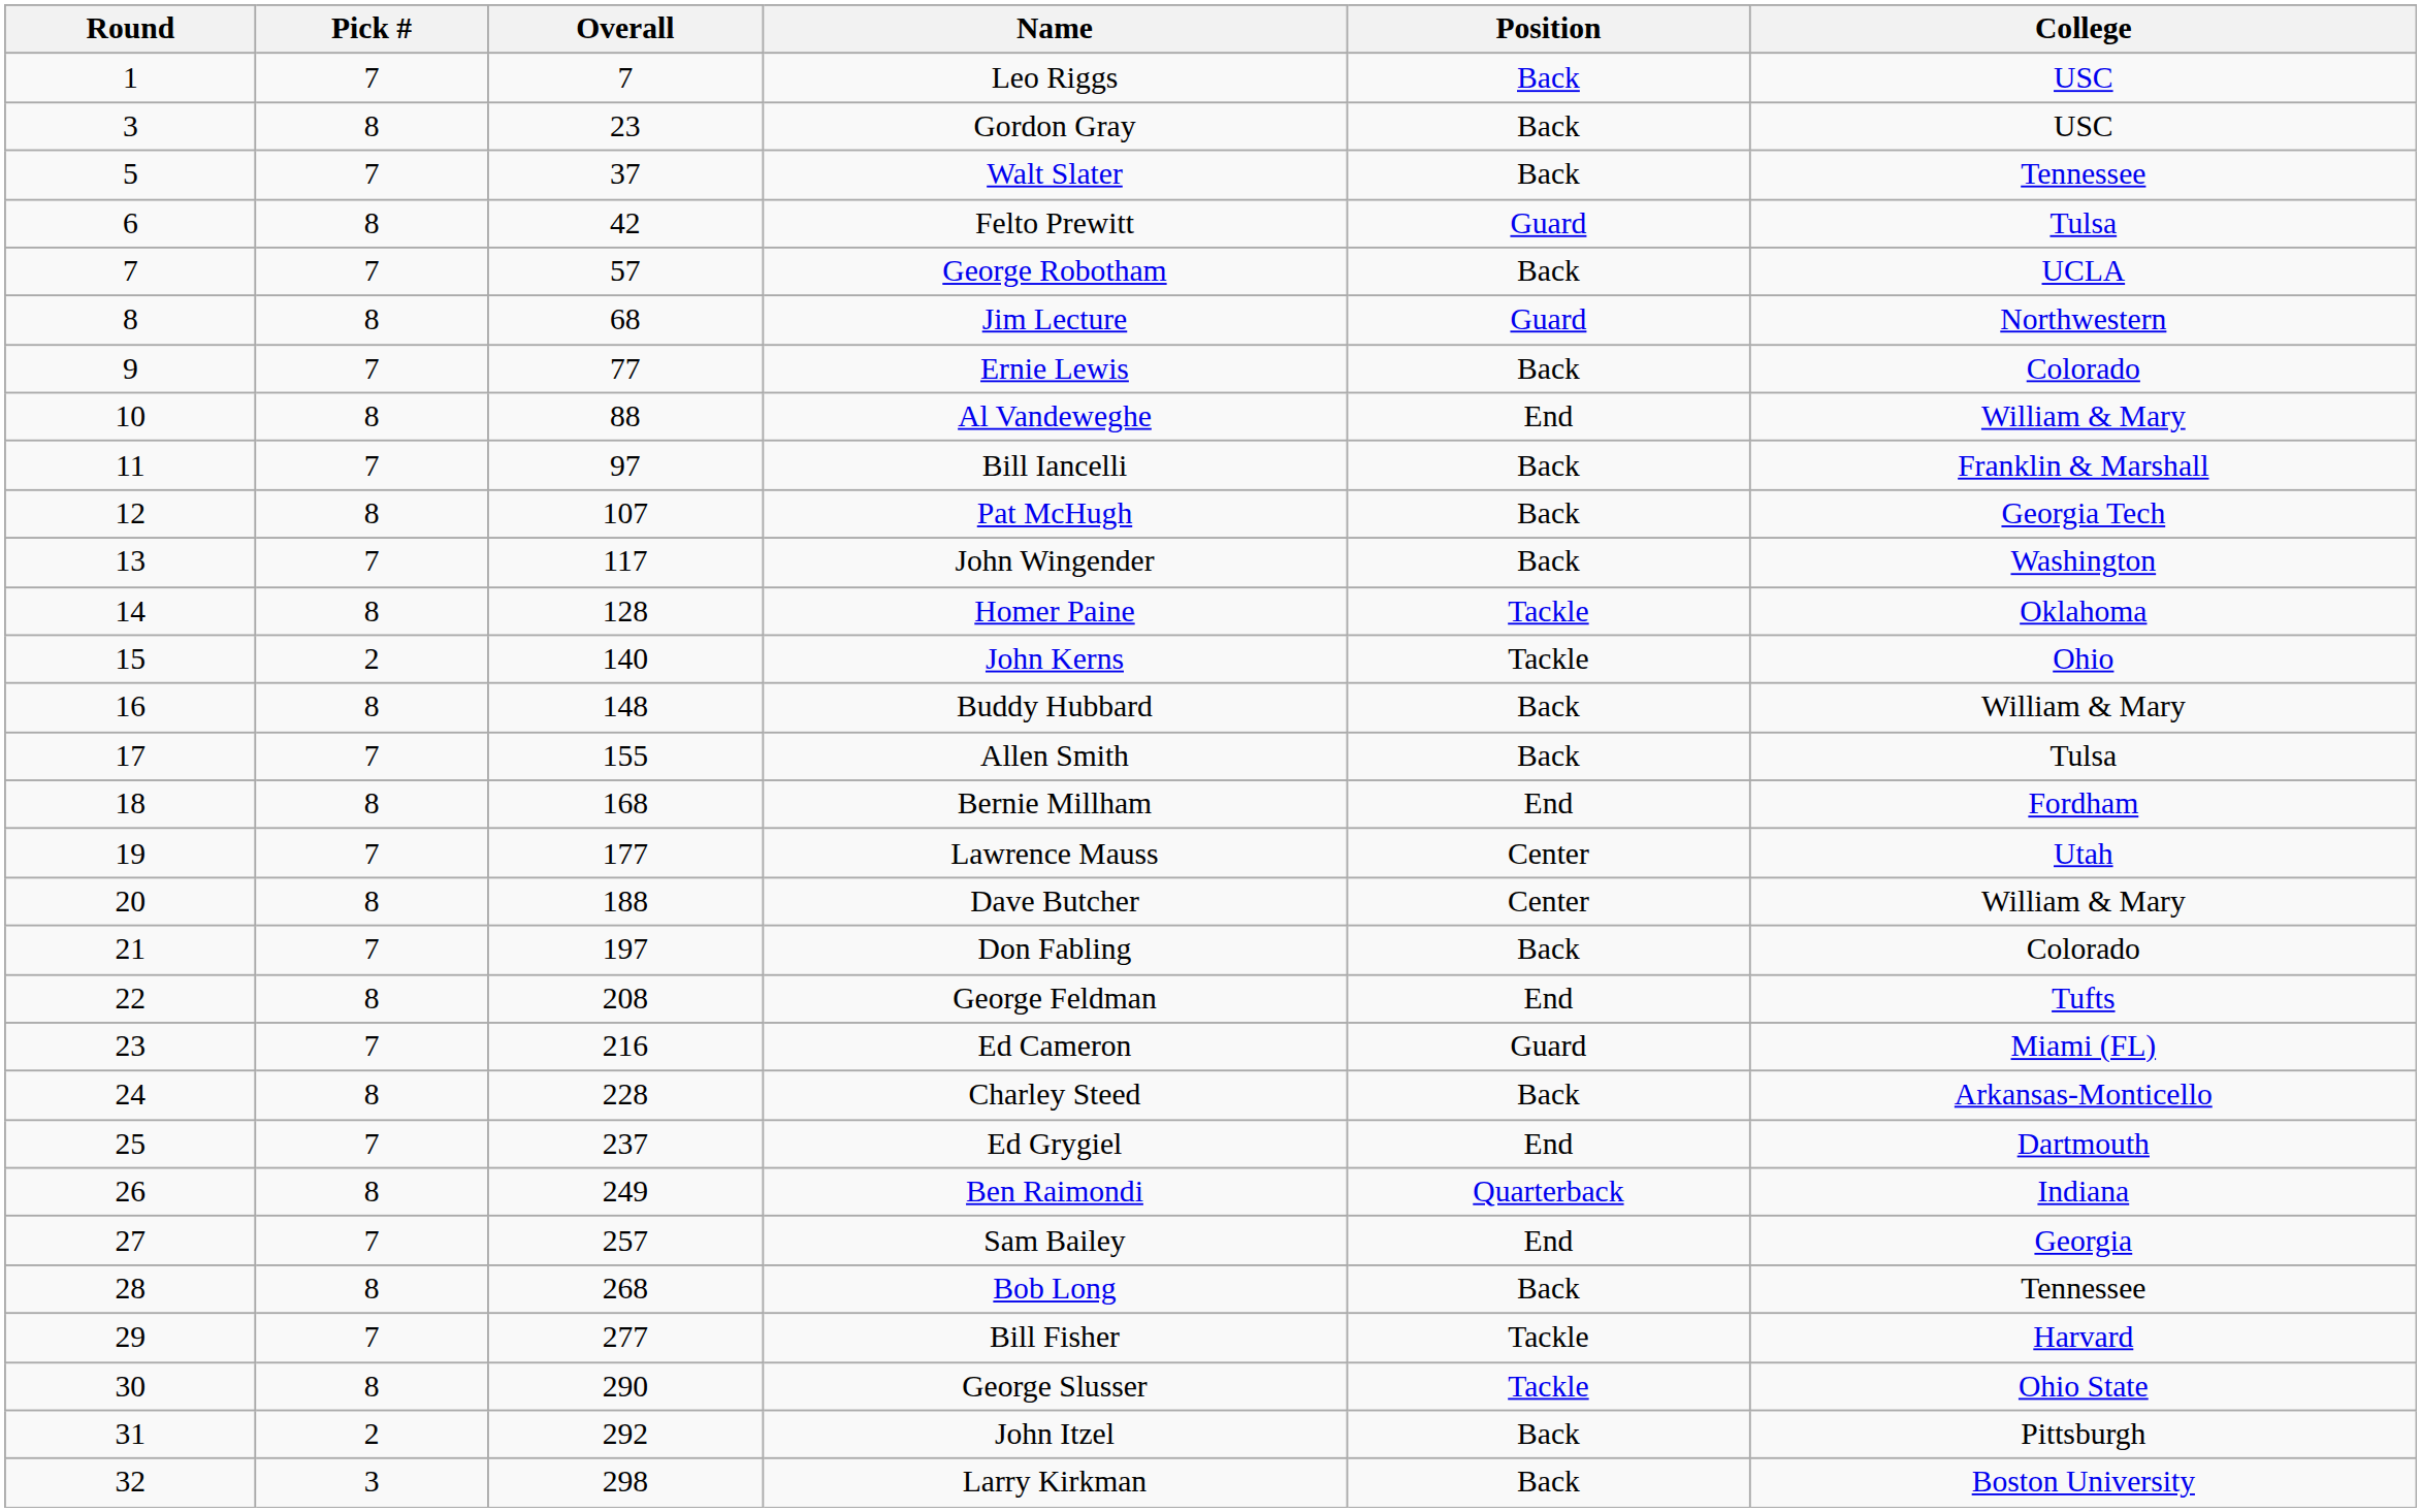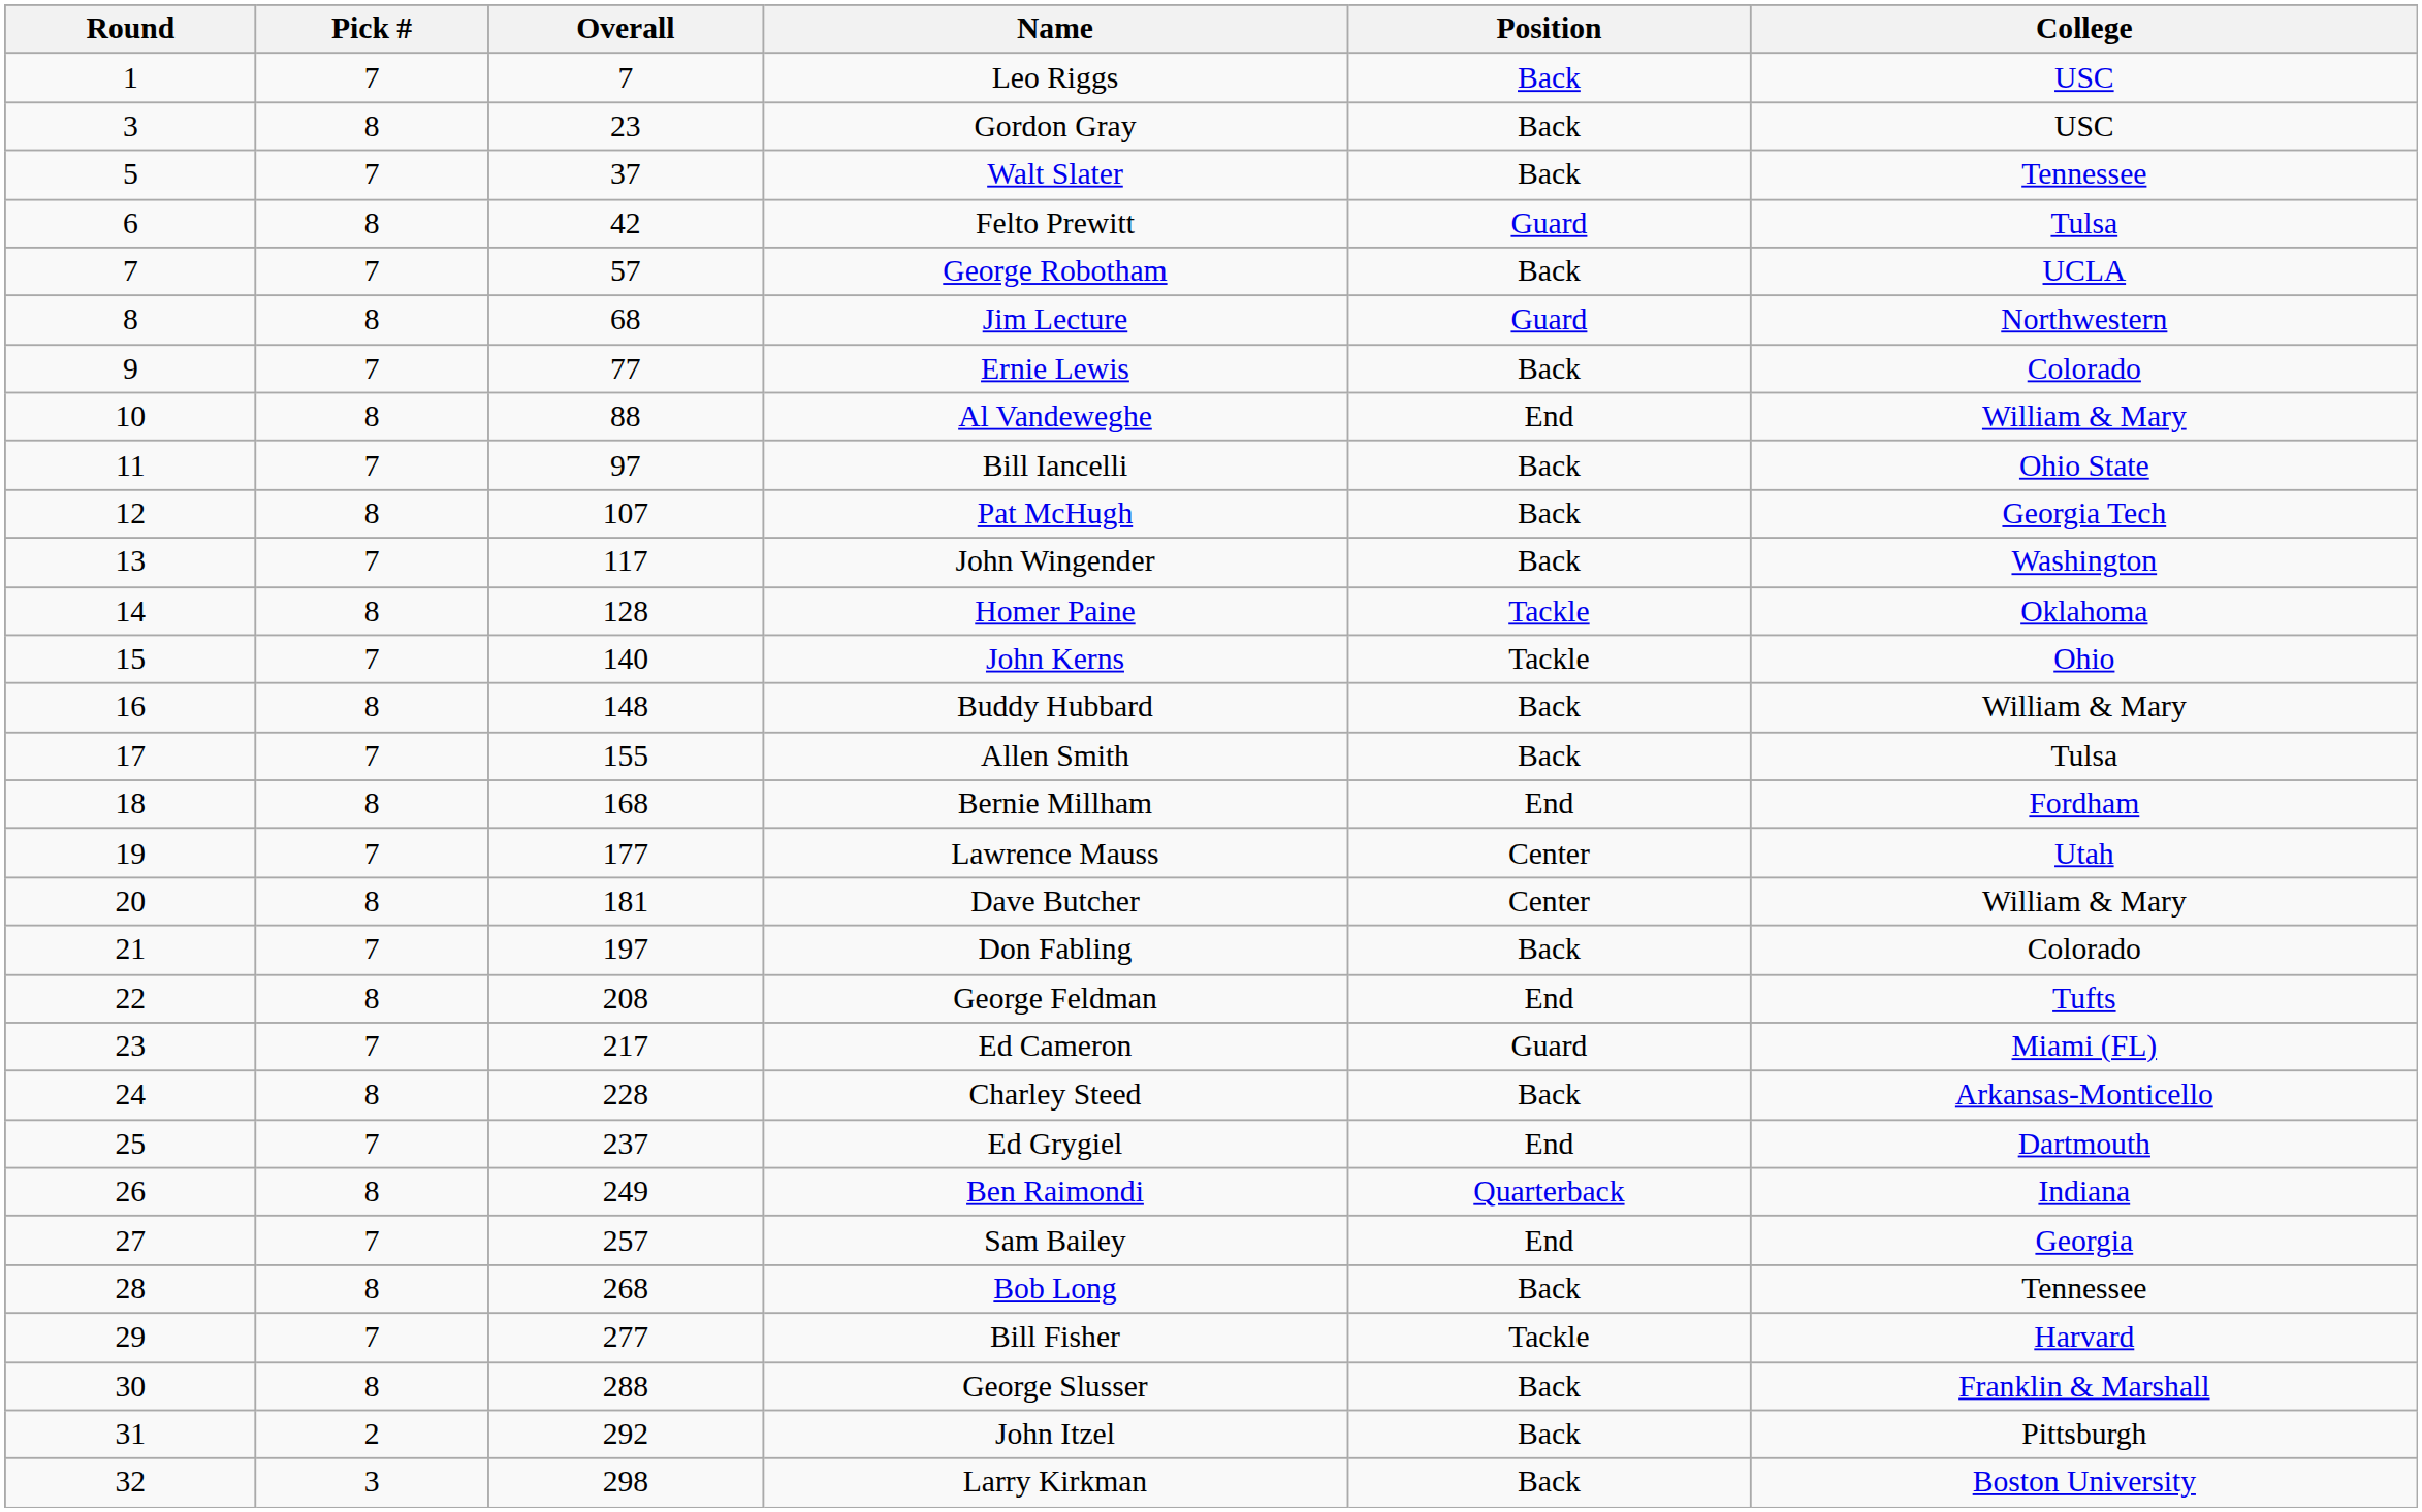Bill Iancelli | College: Franklin & Marshall -> Ohio State
John Kerns | Pick #: 2 -> 7
Dave Butcher | Overall: 188 -> 181
Ed Cameron | Overall: 216 -> 217
George Slusser | Overall: 290 -> 288
George Slusser | Position: Tackle -> Back
George Slusser | College: Ohio State -> Franklin & Marshall
